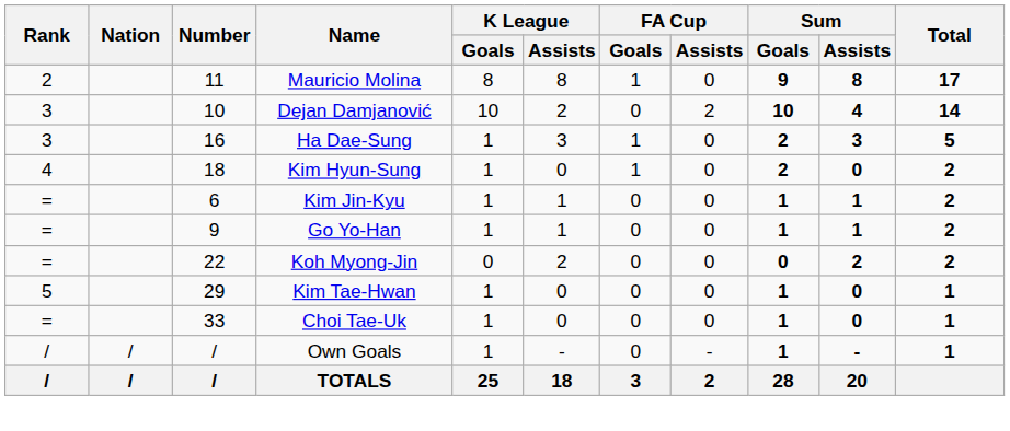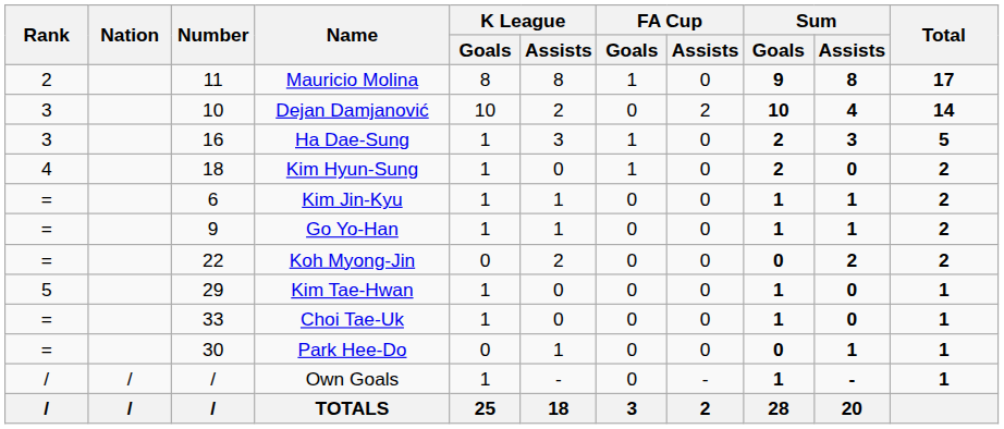+ row: = | 30 | Park Hee-Do | 0 | 1 | 0 | 0 | 0 | 1 | 1
